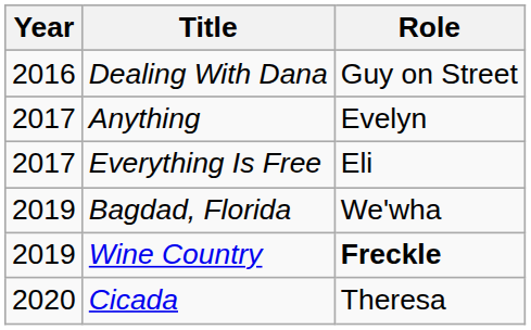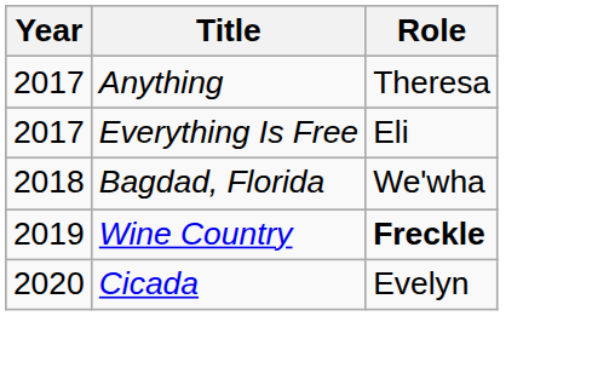- row: 2016 | Dealing With Dana | Guy on Street
Anything | Role: Evelyn -> Theresa
Bagdad, Florida | Year: 2019 -> 2018
Cicada | Role: Theresa -> Evelyn
